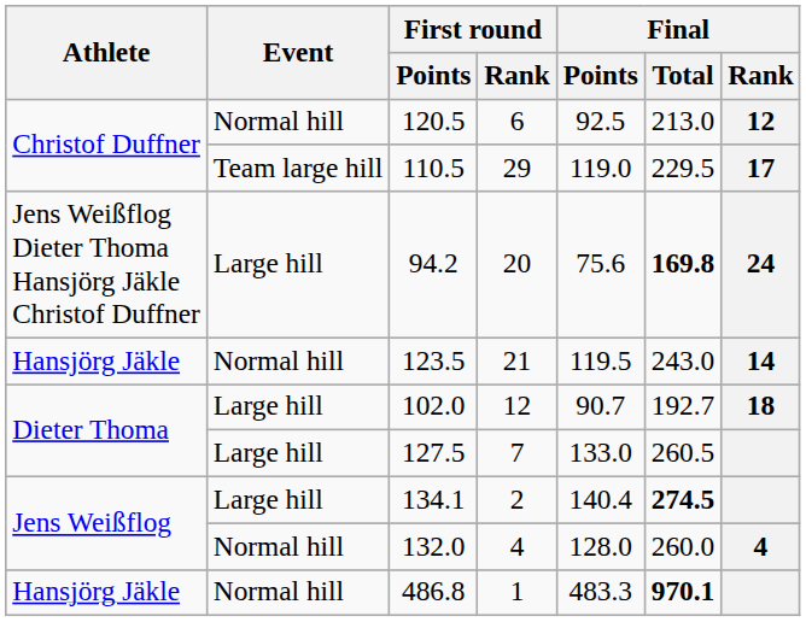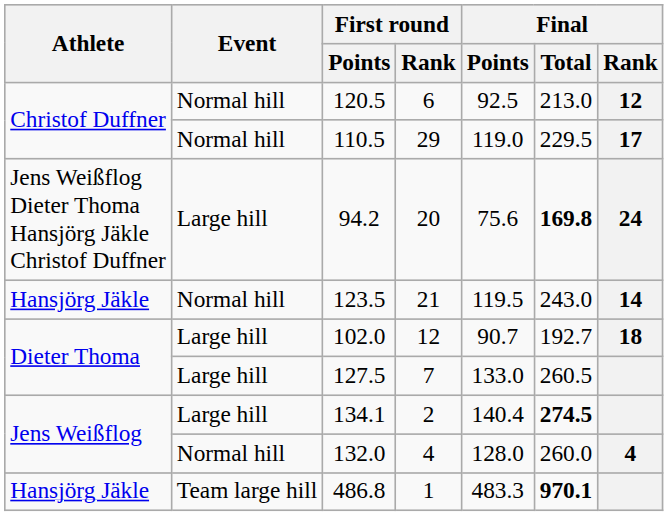110.5 | Event: Team large hill -> Normal hill
486.8 | Event: Normal hill -> Team large hill
